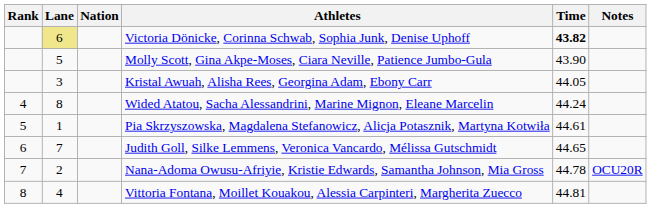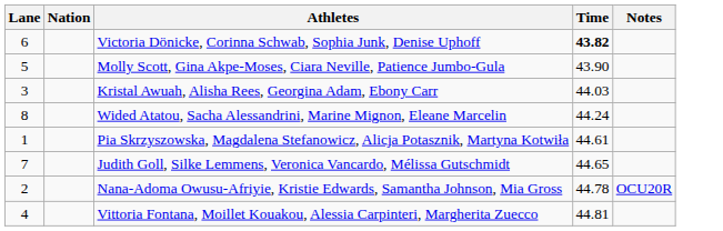- column: Rank | 4 | 5 | 6 | 7 | 8
Victoria Dönicke, Corinna Schwab, Sophia Junk, Denise Uphoff | Lane: khaki background -> no background
Kristal Awuah, Alisha Rees, Georgina Adam, Ebony Carr | Time: 44.05 -> 44.03
